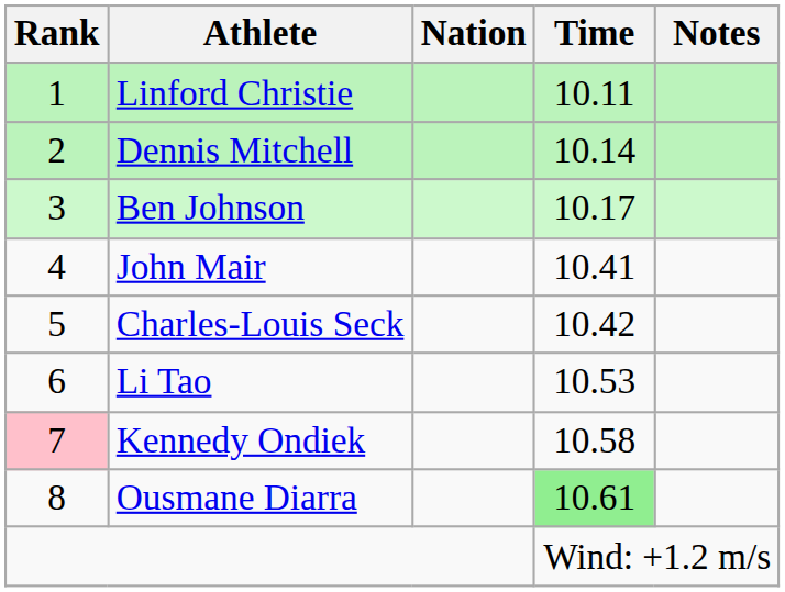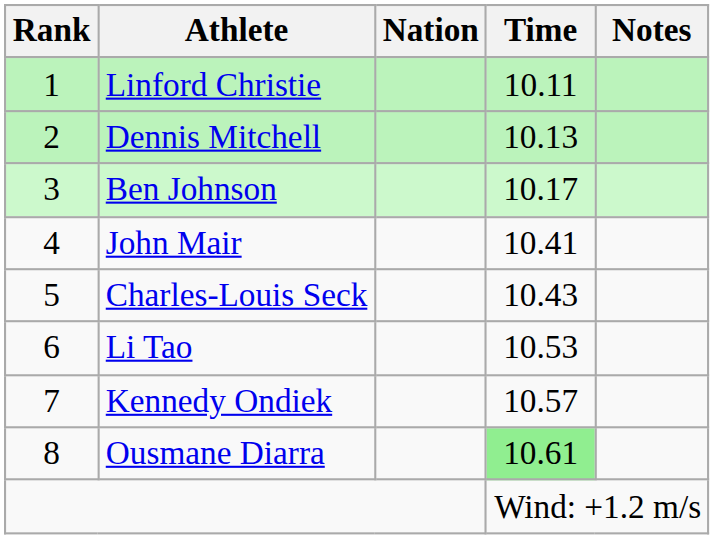Dennis Mitchell | Time: 10.14 -> 10.13
Charles-Louis Seck | Time: 10.42 -> 10.43
Kennedy Ondiek | Rank: pink background -> no background
Kennedy Ondiek | Time: 10.58 -> 10.57
